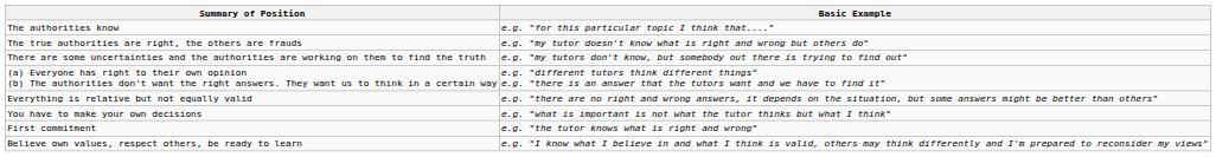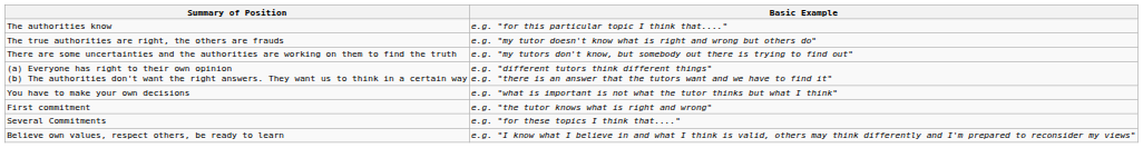- row: Everything is relative but not equally valid | e.g. "there are no right and wrong answers, it depends on the situation, but some answers might be better than others"
+ row: Several Commitments | e.g. "for these topics I think that...."
